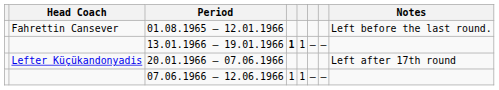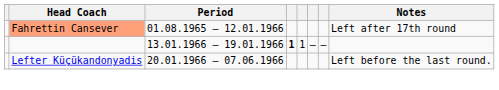01.08.1965 – 12.01.1966 | Head Coach: no background -> lightsalmon background
01.08.1965 – 12.01.1966 | Notes: Left before the last round. -> Left after 17th round
20.01.1966 – 07.06.1966 | Notes: Left after 17th round -> Left before the last round.
- row: 07.06.1966 – 12.06.1966 | 1 | 1 | – | –
